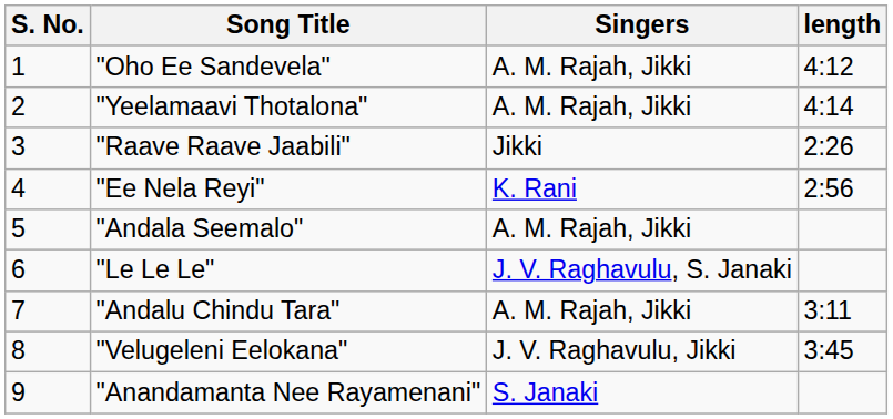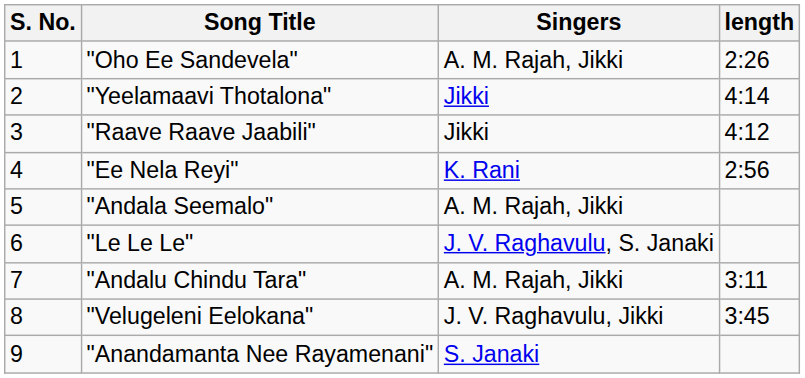"Oho Ee Sandevela" | length: 4:12 -> 2:26
"Yeelamaavi Thotalona" | Singers: A. M. Rajah, Jikki -> Jikki
"Raave Raave Jaabili" | length: 2:26 -> 4:12
